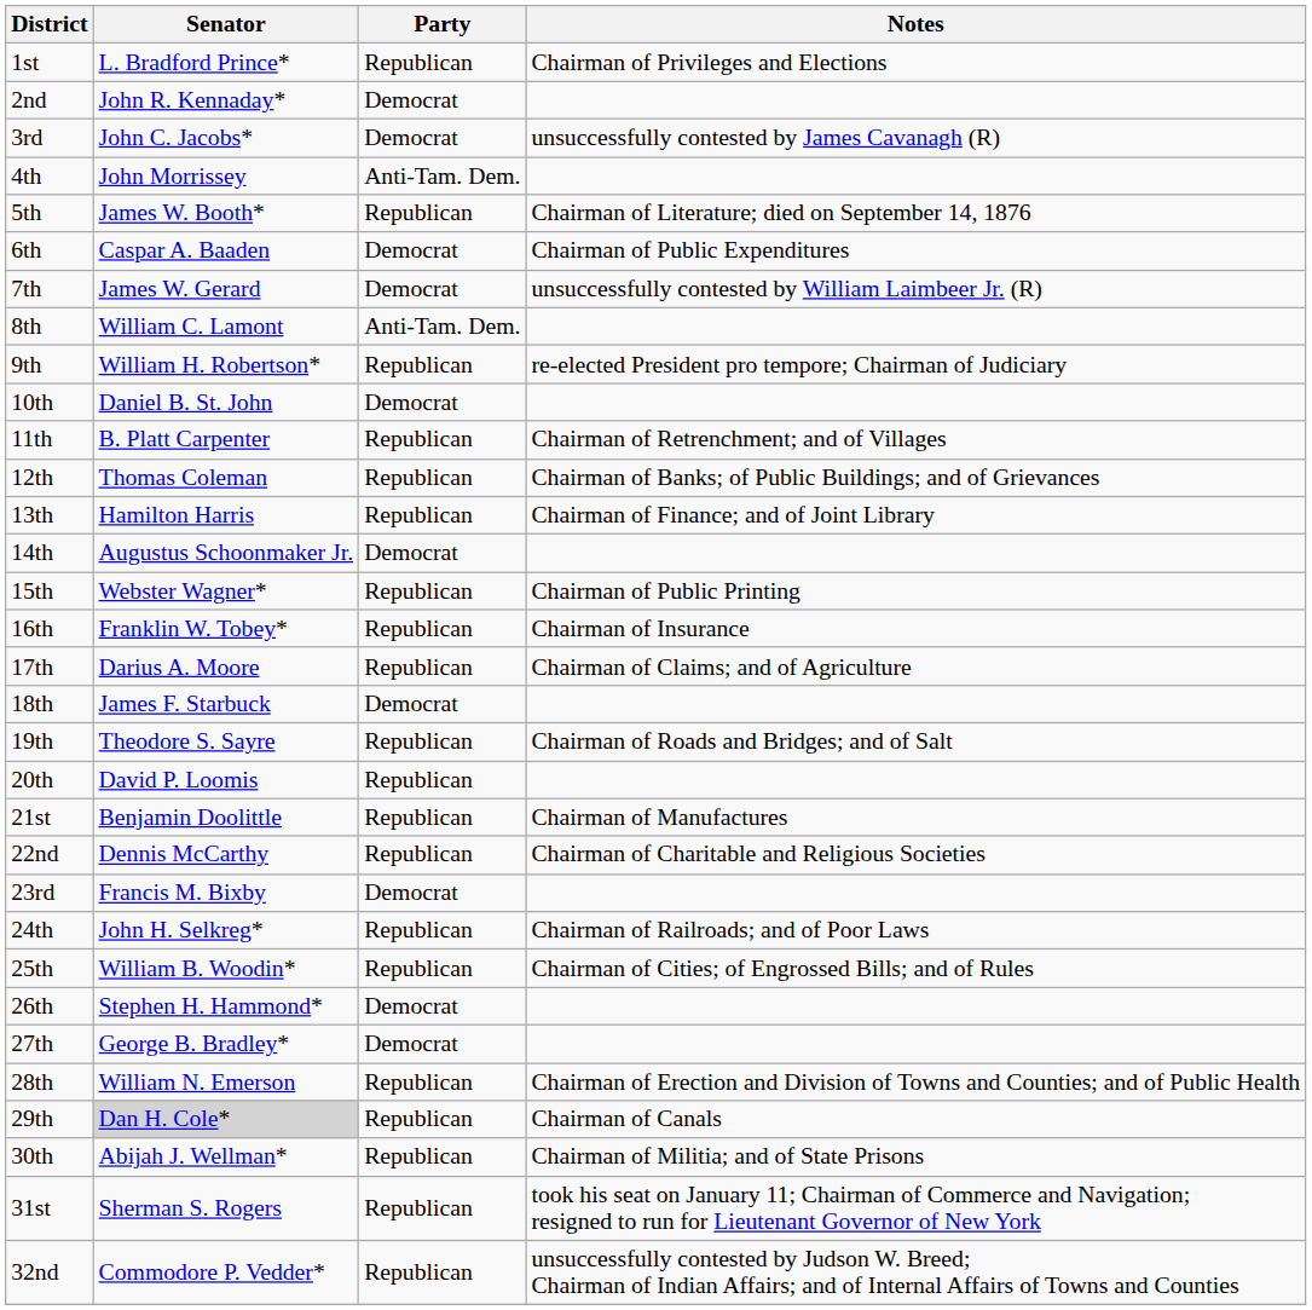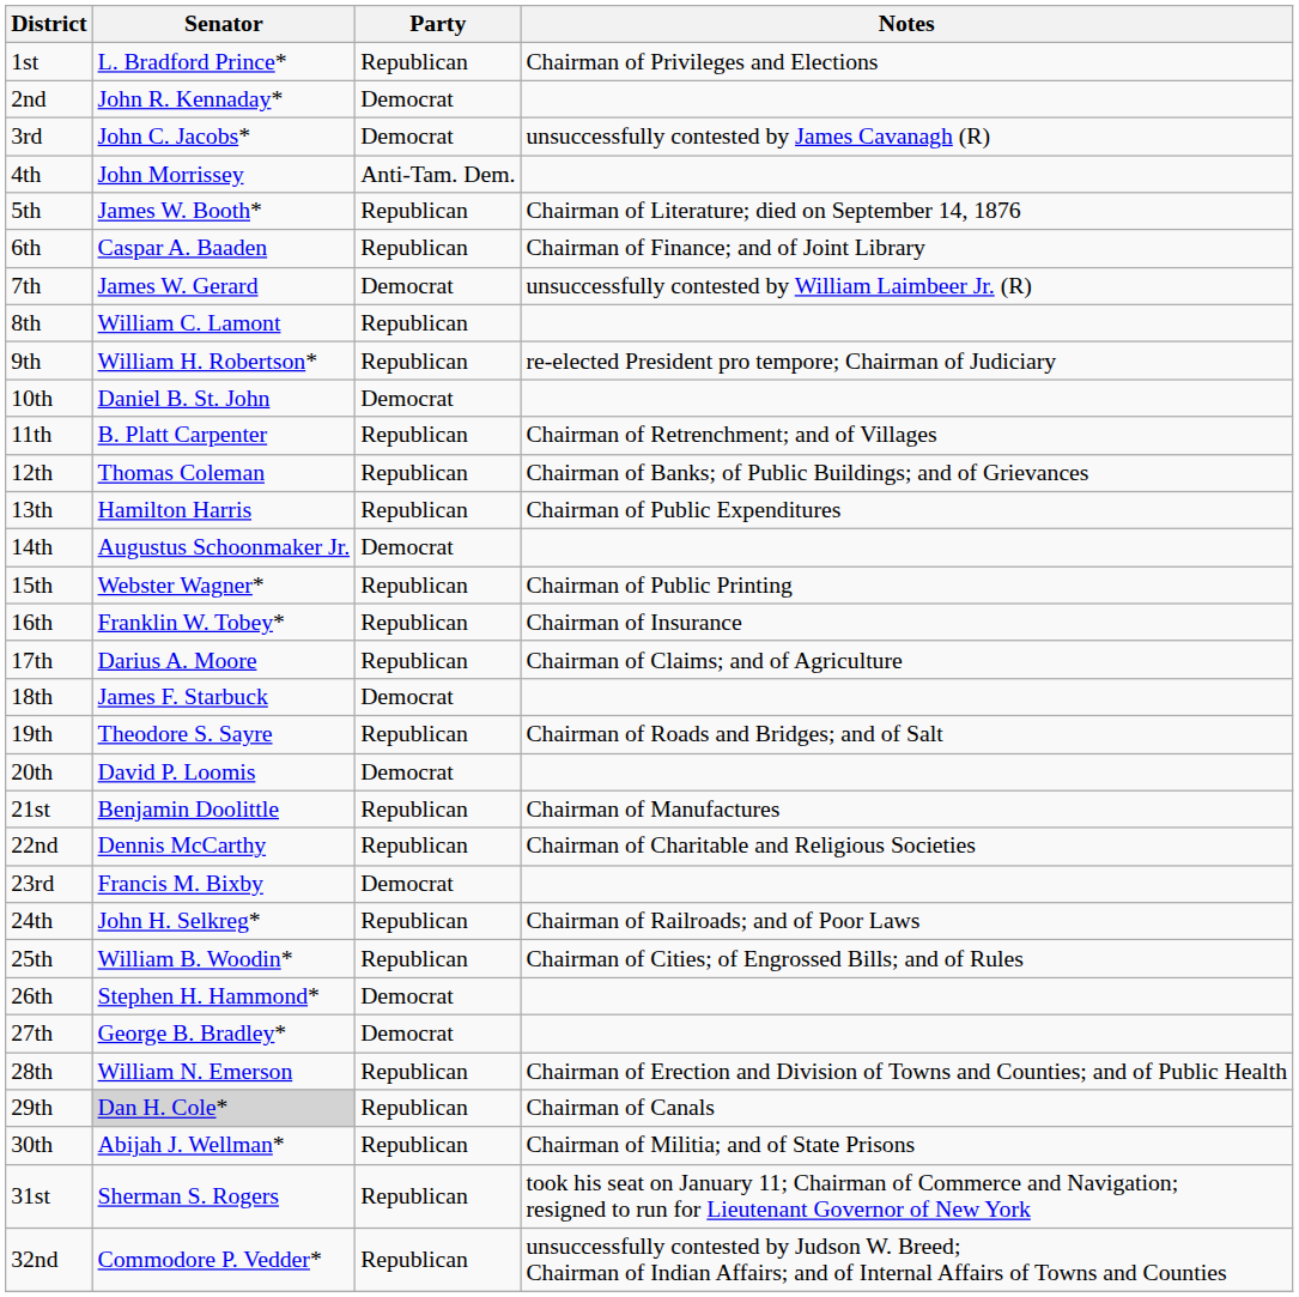6th | Party: Democrat -> Republican
6th | Notes: Chairman of Public Expenditures -> Chairman of Finance; and of Joint Library
8th | Party: Anti-Tam. Dem. -> Republican
13th | Notes: Chairman of Finance; and of Joint Library -> Chairman of Public Expenditures
20th | Party: Republican -> Democrat
